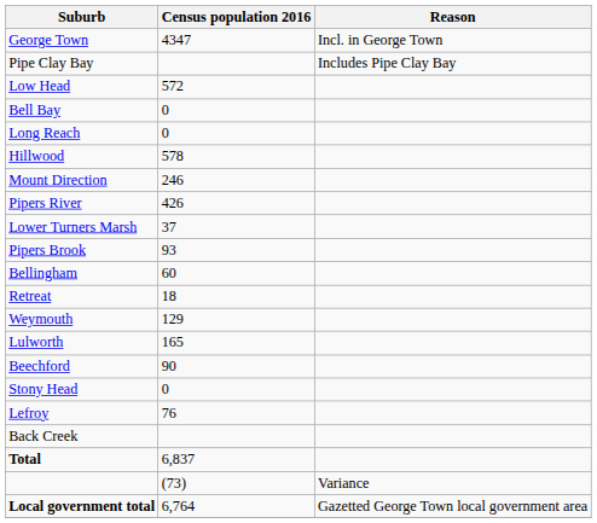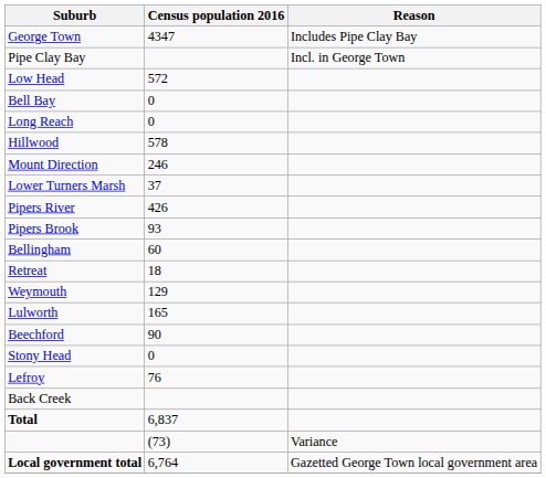George Town | Reason: Incl. in George Town -> Includes Pipe Clay Bay
Pipe Clay Bay | Reason: Includes Pipe Clay Bay -> Incl. in George Town
rows swapped: Lower Turners Marsh <-> Pipers River
